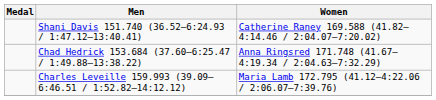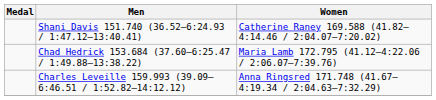Chad Hedrick 153.684 (37.60–6:25.47 / 1:49.88–13:38.22) | Women: Anna Ringsred 171.748 (41.67–4:19.34 / 2:04.63–7:32.29) -> Maria Lamb 172.795 (41.12–4:22.06 / 2:06.07–7:39.76)
Charles Leveille 159.993 (39.09–6:46.51 / 1:52.82–14:12.12) | Women: Maria Lamb 172.795 (41.12–4:22.06 / 2:06.07–7:39.76) -> Anna Ringsred 171.748 (41.67–4:19.34 / 2:04.63–7:32.29)
